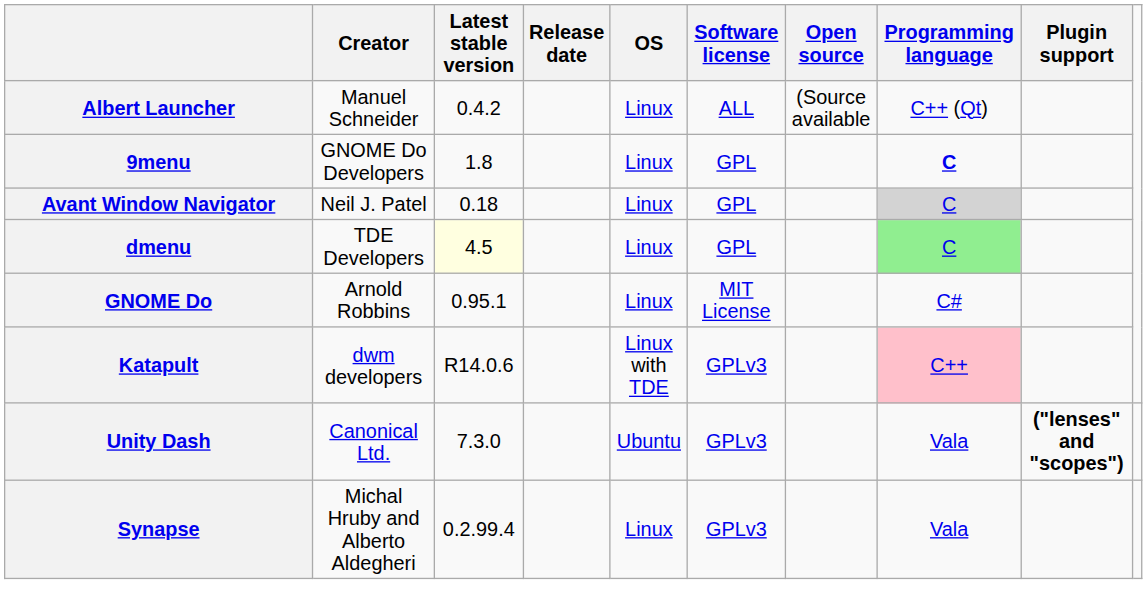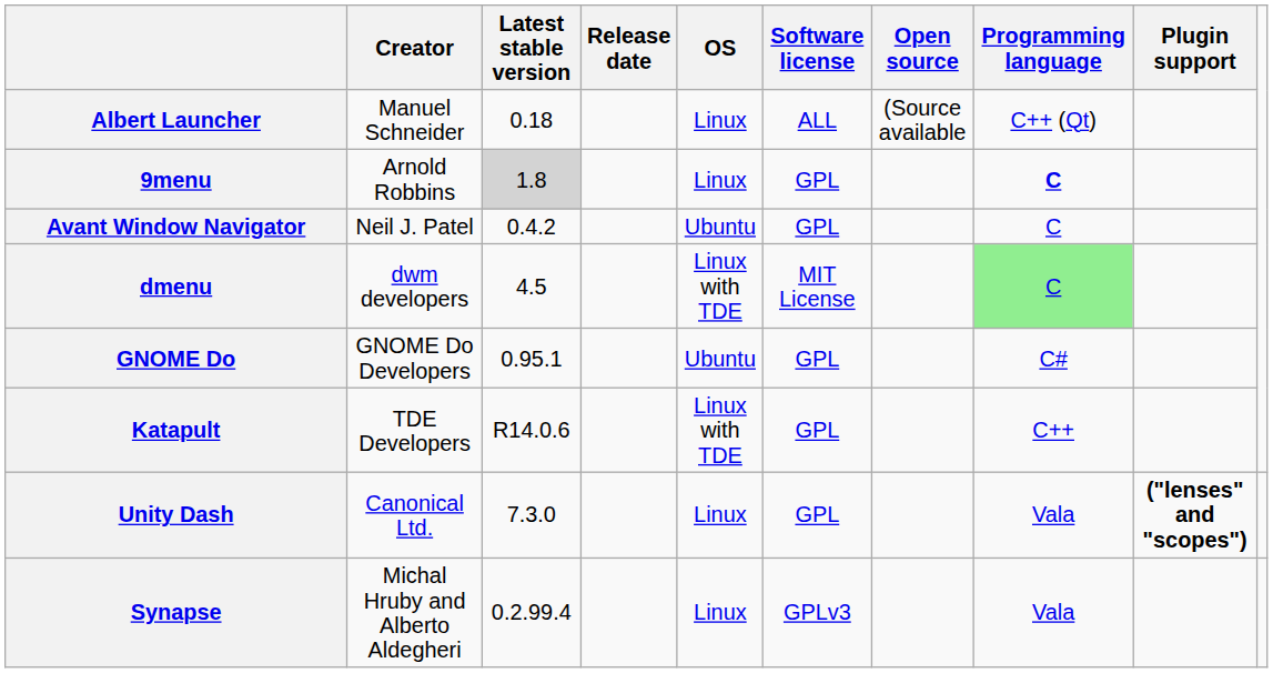Albert Launcher | Latest stable version: 0.4.2 -> 0.18
9menu | Creator: GNOME Do Developers -> Arnold Robbins
9menu | Latest stable version: no background -> lightgrey background
Avant Window Navigator | Latest stable version: 0.18 -> 0.4.2
Avant Window Navigator | OS: Linux -> Ubuntu
Avant Window Navigator | Programming language: lightgrey background -> no background
dmenu | Creator: TDE Developers -> dwm developers
dmenu | Latest stable version: lightyellow background -> no background
dmenu | OS: Linux -> Linux with TDE
dmenu | Software license: GPL -> MIT License
GNOME Do | Creator: Arnold Robbins -> GNOME Do Developers
GNOME Do | OS: Linux -> Ubuntu
GNOME Do | Software license: MIT License -> GPL
Katapult | Creator: dwm developers -> TDE Developers
Katapult | Software license: GPLv3 -> GPL
Katapult | Programming language: pink background -> no background
Unity Dash | OS: Ubuntu -> Linux
Unity Dash | Software license: GPLv3 -> GPL
